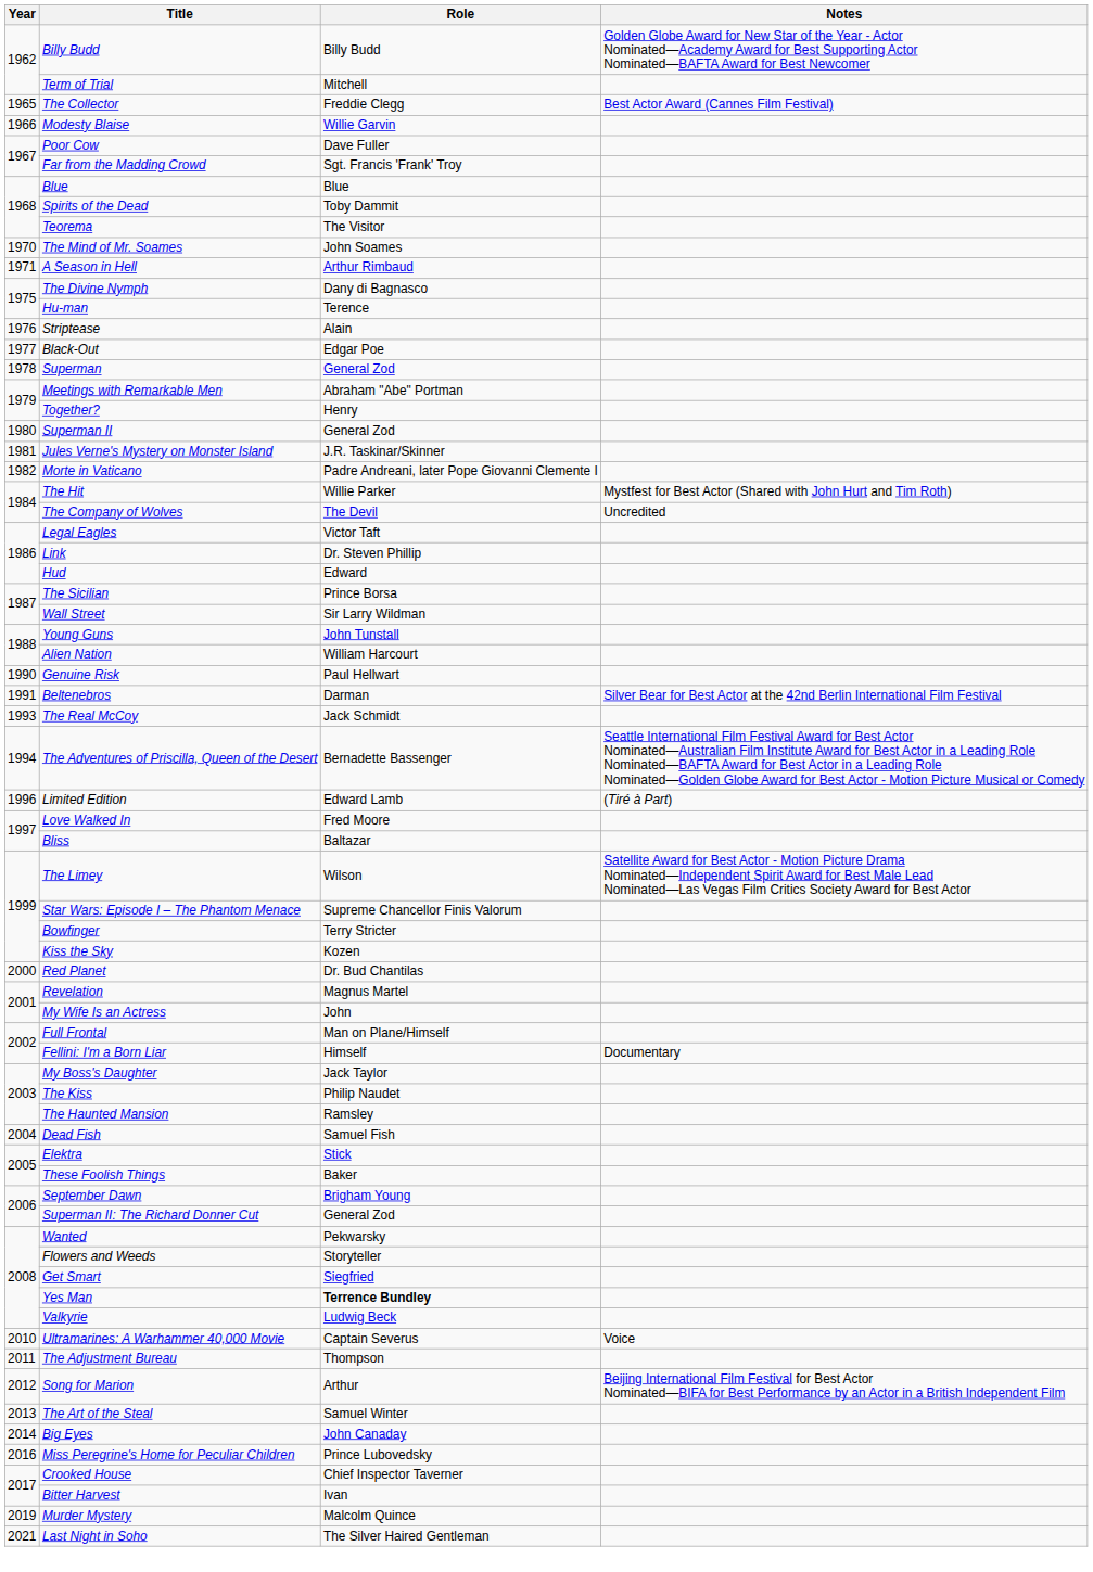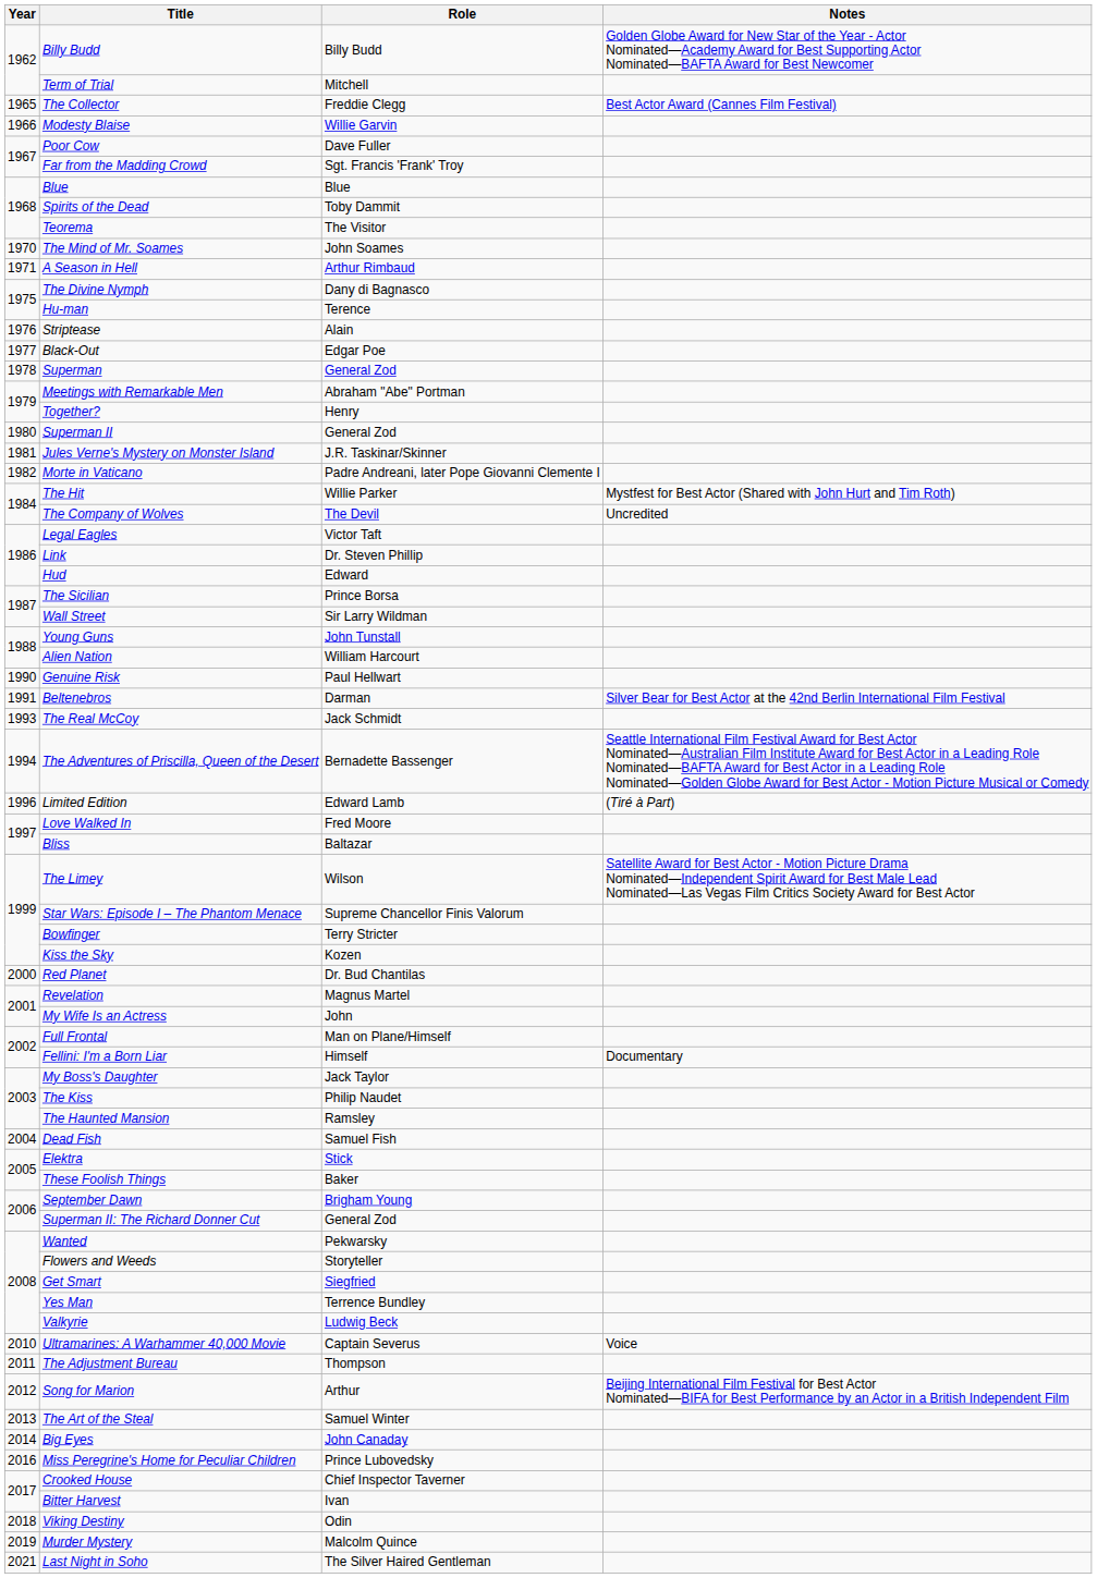Yes Man | Role: bold -> normal
+ row: 2018 | Viking Destiny | Odin
